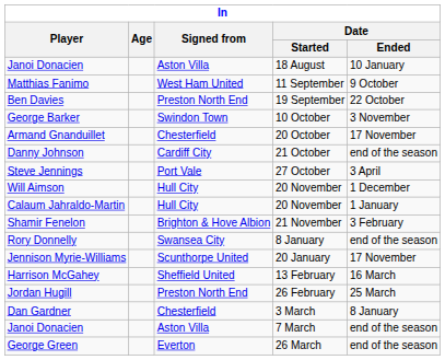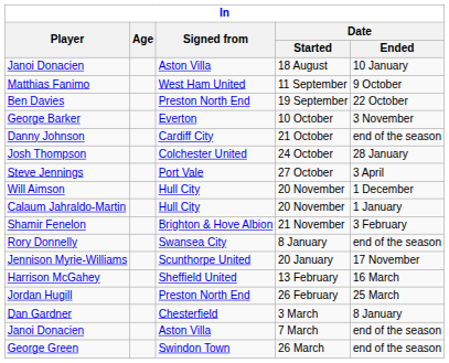George Barker | Signed from: Swindon Town -> Everton
- row: Armand Gnanduillet | Chesterfield | 20 October | 17 November
+ row: Josh Thompson | Colchester United | 24 October | 28 January
George Green | Signed from: Everton -> Swindon Town
